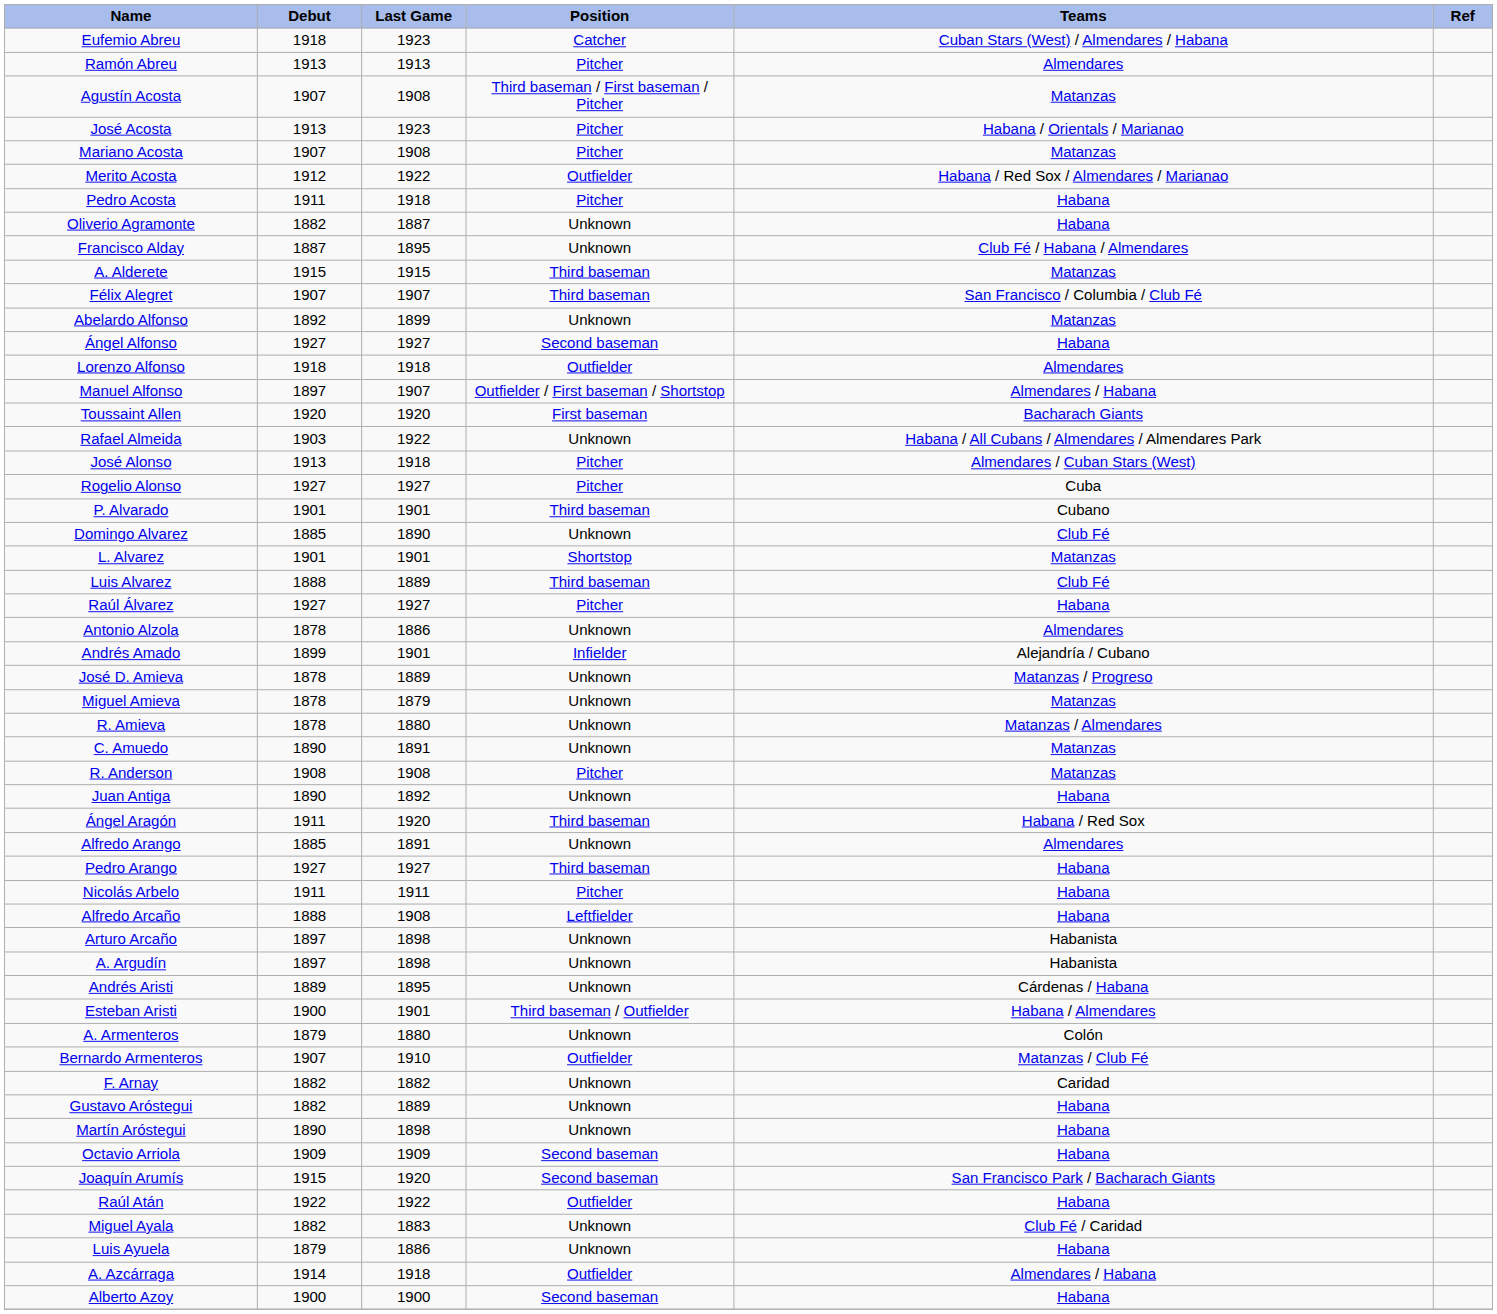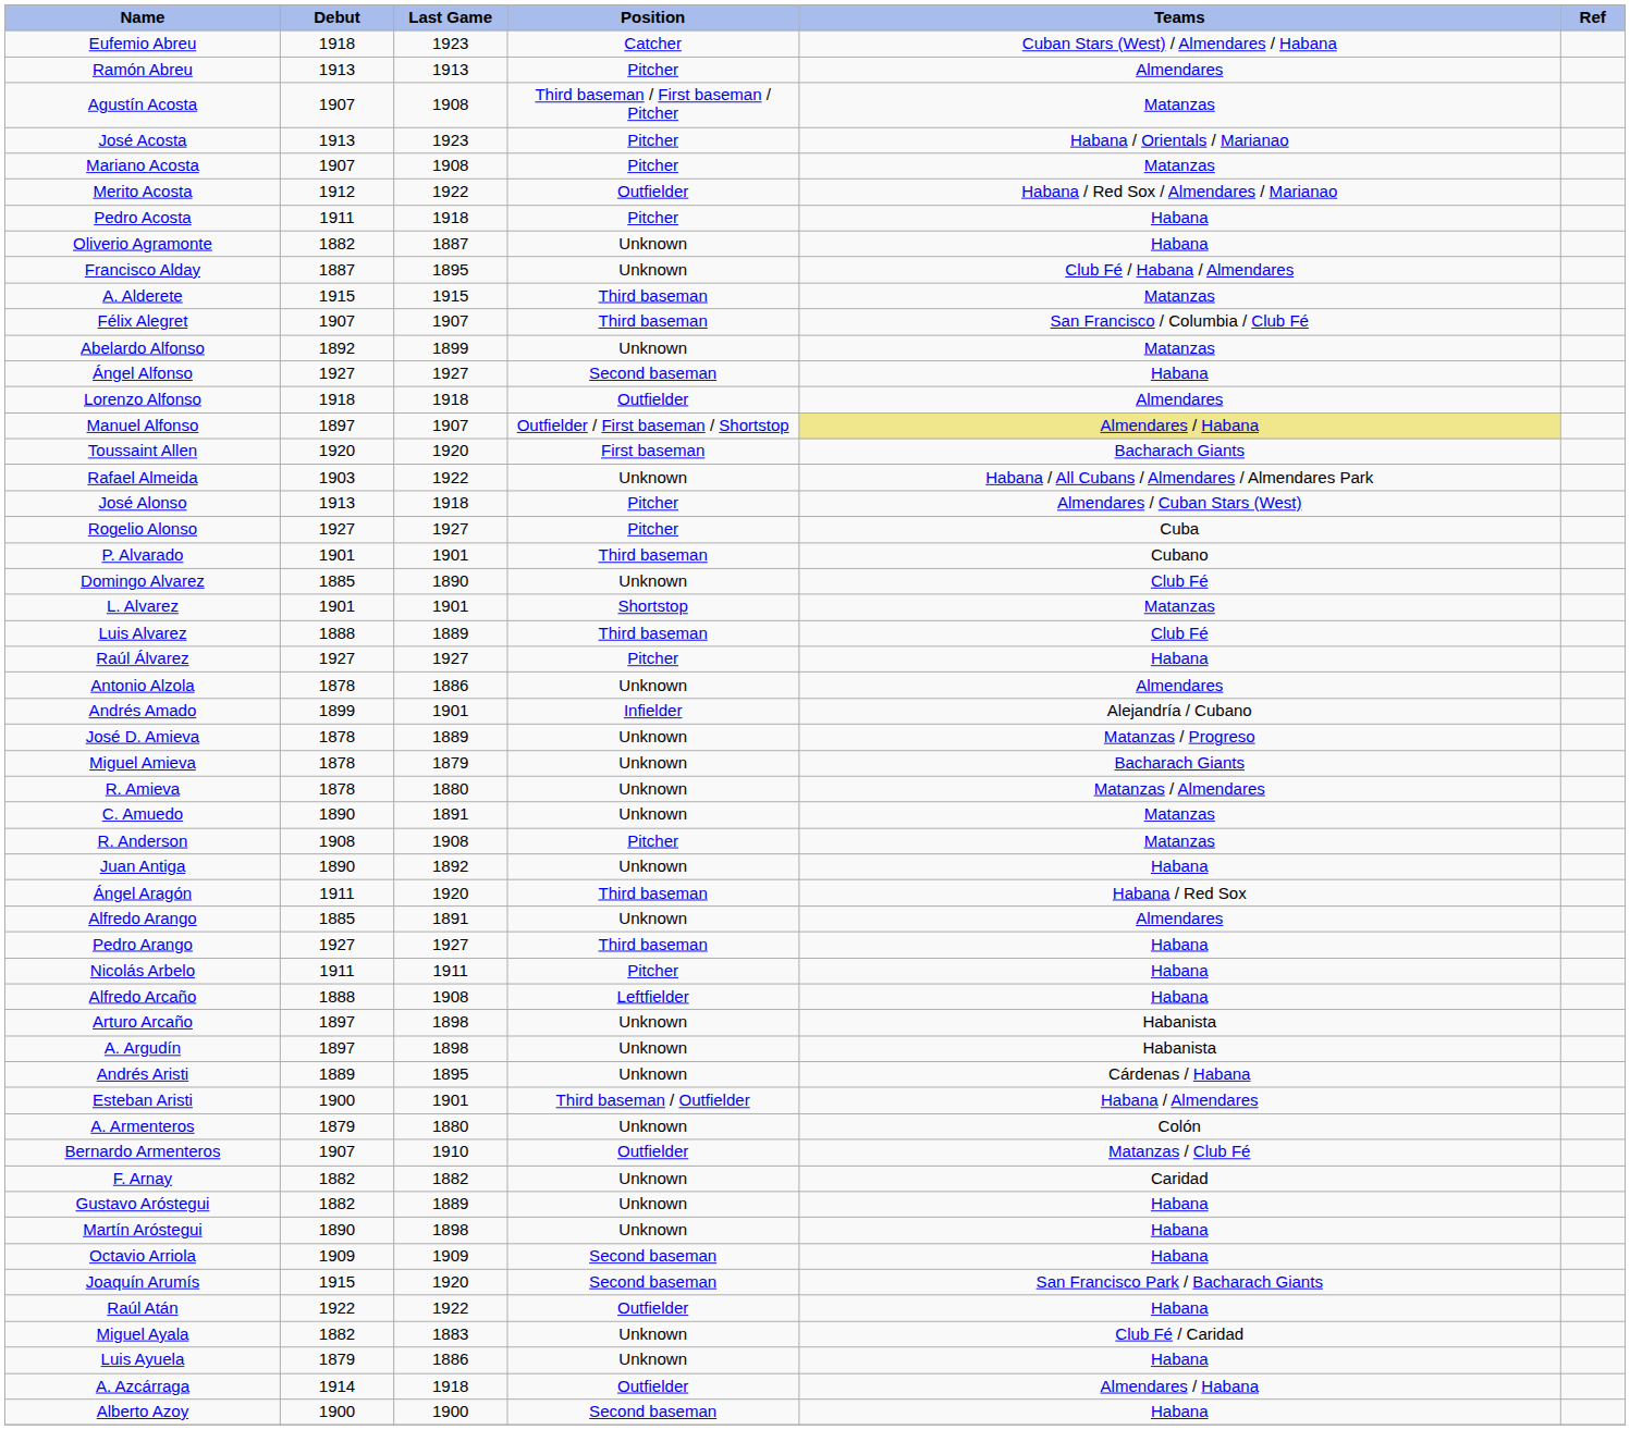Manuel Alfonso | Teams: no background -> khaki background
Miguel Amieva | Teams: Matanzas -> Bacharach Giants
